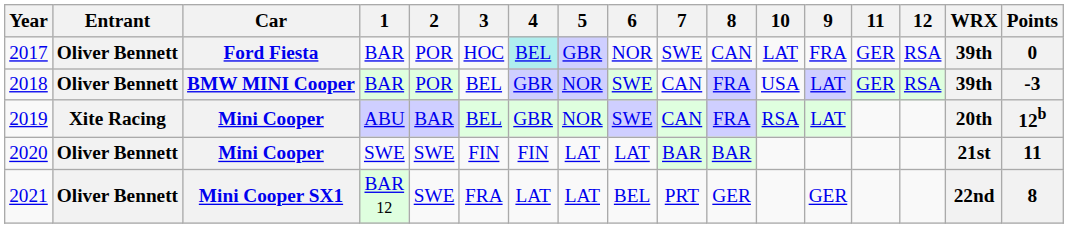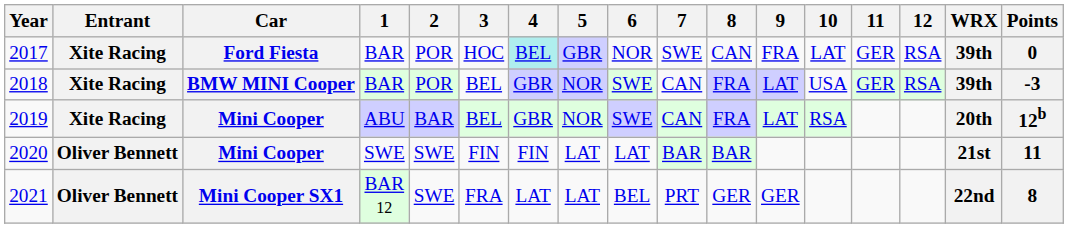columns swapped: 9 <-> 10
2017 | Entrant: Oliver Bennett -> Xite Racing
2018 | Entrant: Oliver Bennett -> Xite Racing
